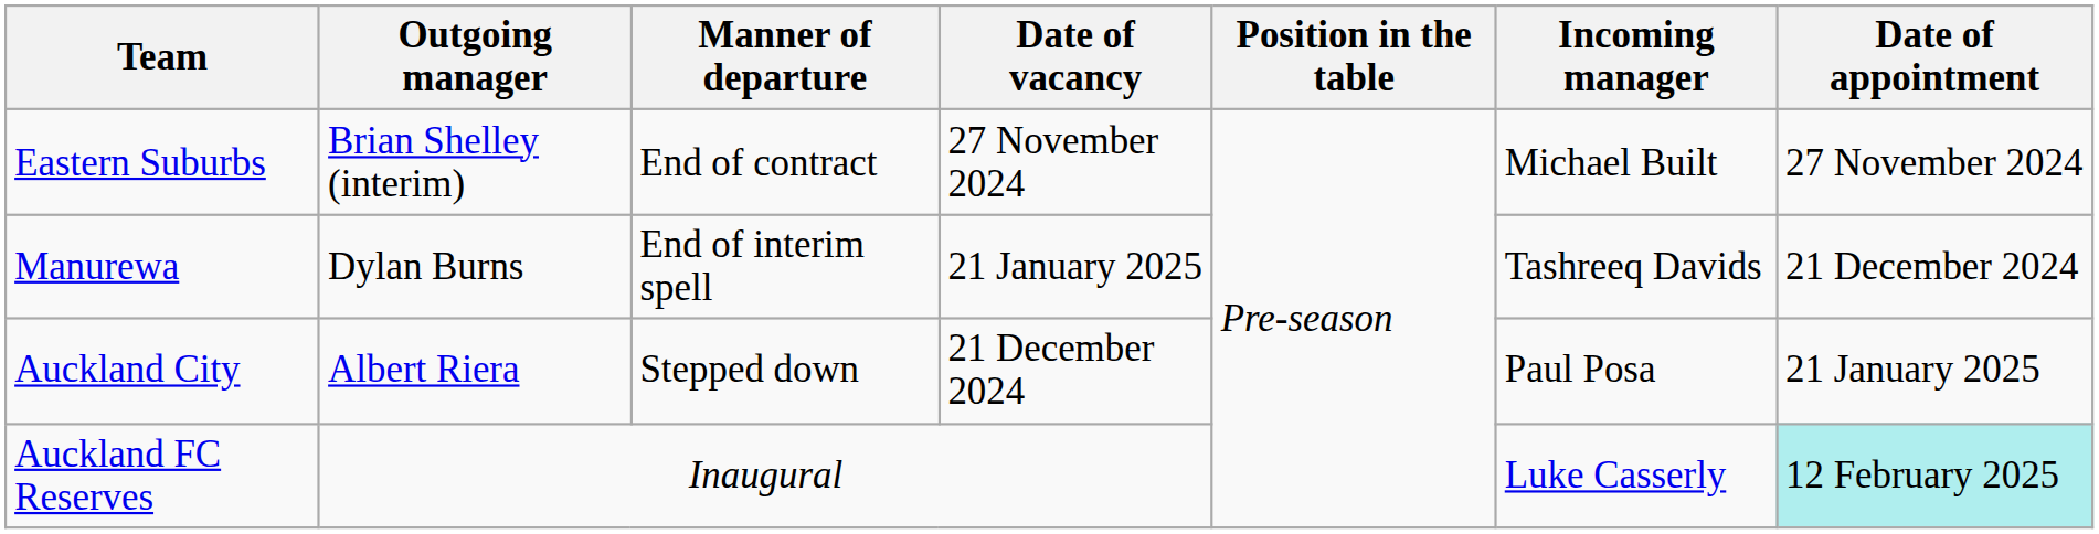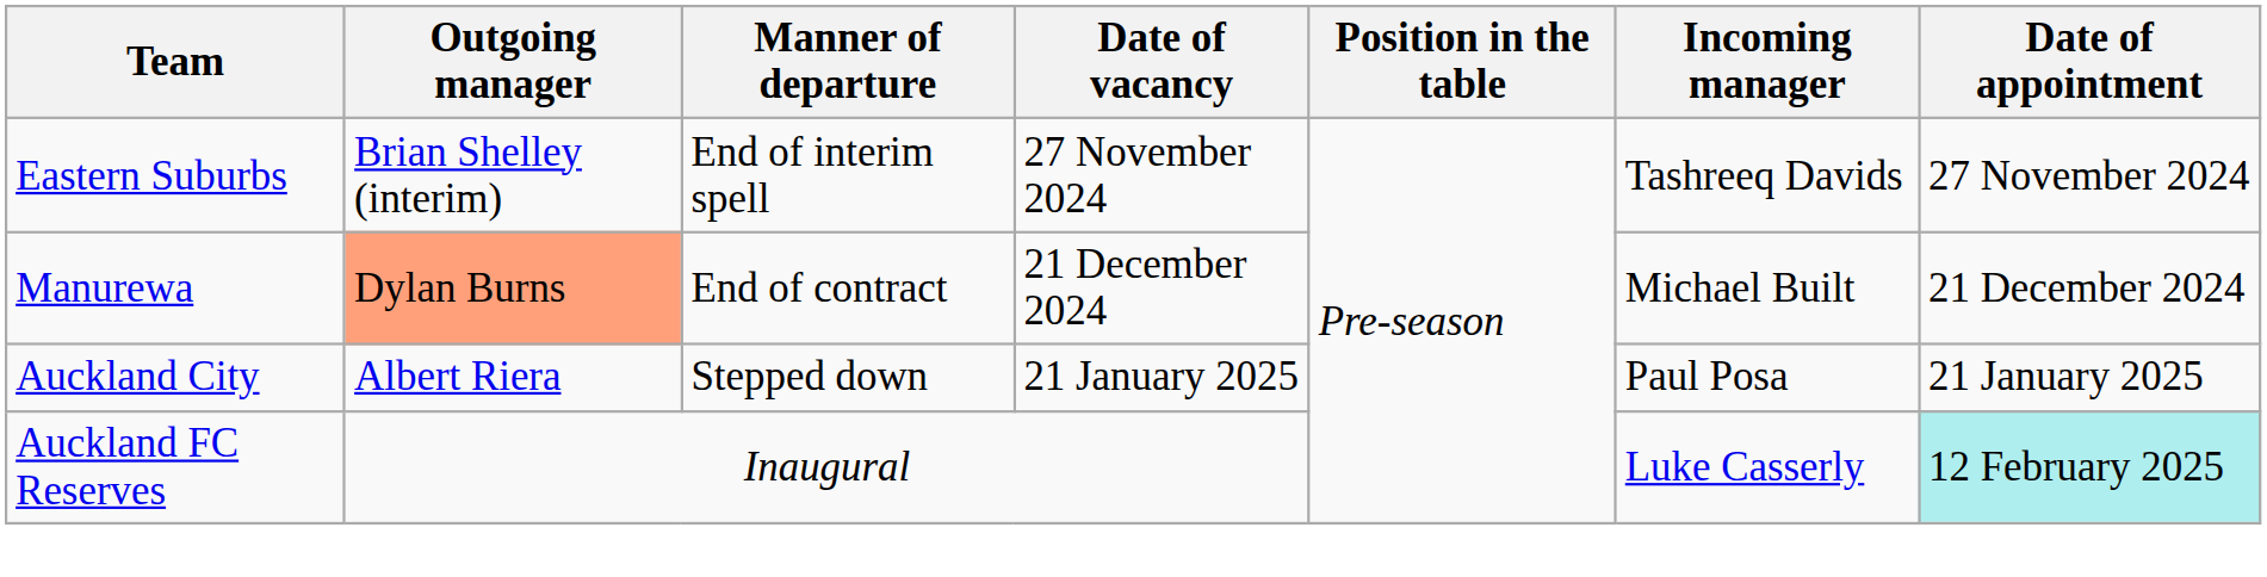Eastern Suburbs | Manner of departure: End of contract -> End of interim spell
Eastern Suburbs | Incoming manager: Michael Built -> Tashreeq Davids
Manurewa | Outgoing manager: no background -> lightsalmon background
Manurewa | Manner of departure: End of interim spell -> End of contract
Manurewa | Date of vacancy: 21 January 2025 -> 21 December 2024
Manurewa | Incoming manager: Tashreeq Davids -> Michael Built
Auckland City | Date of vacancy: 21 December 2024 -> 21 January 2025
